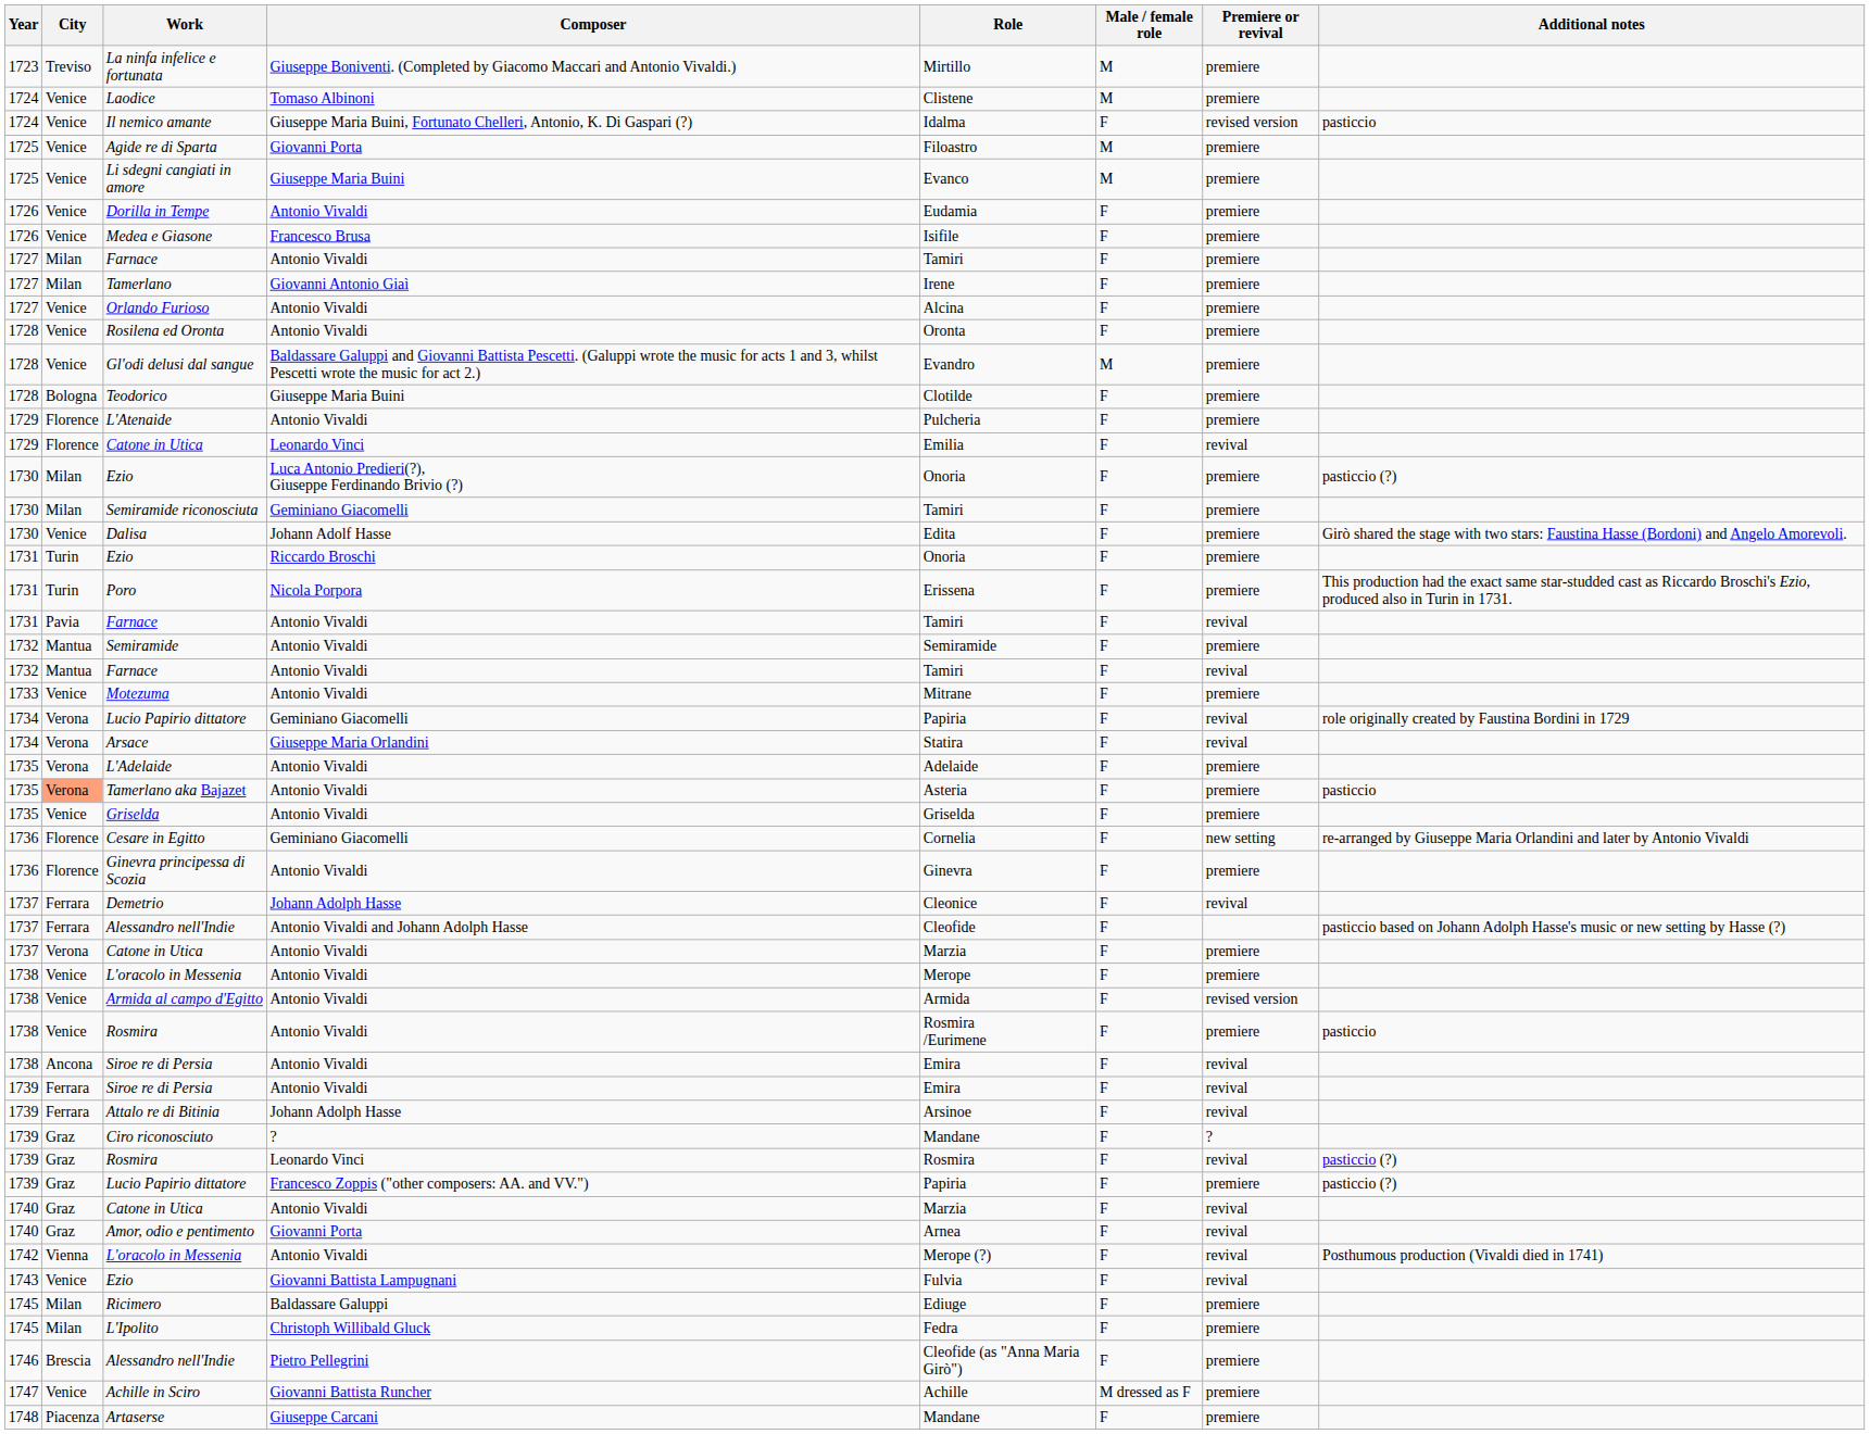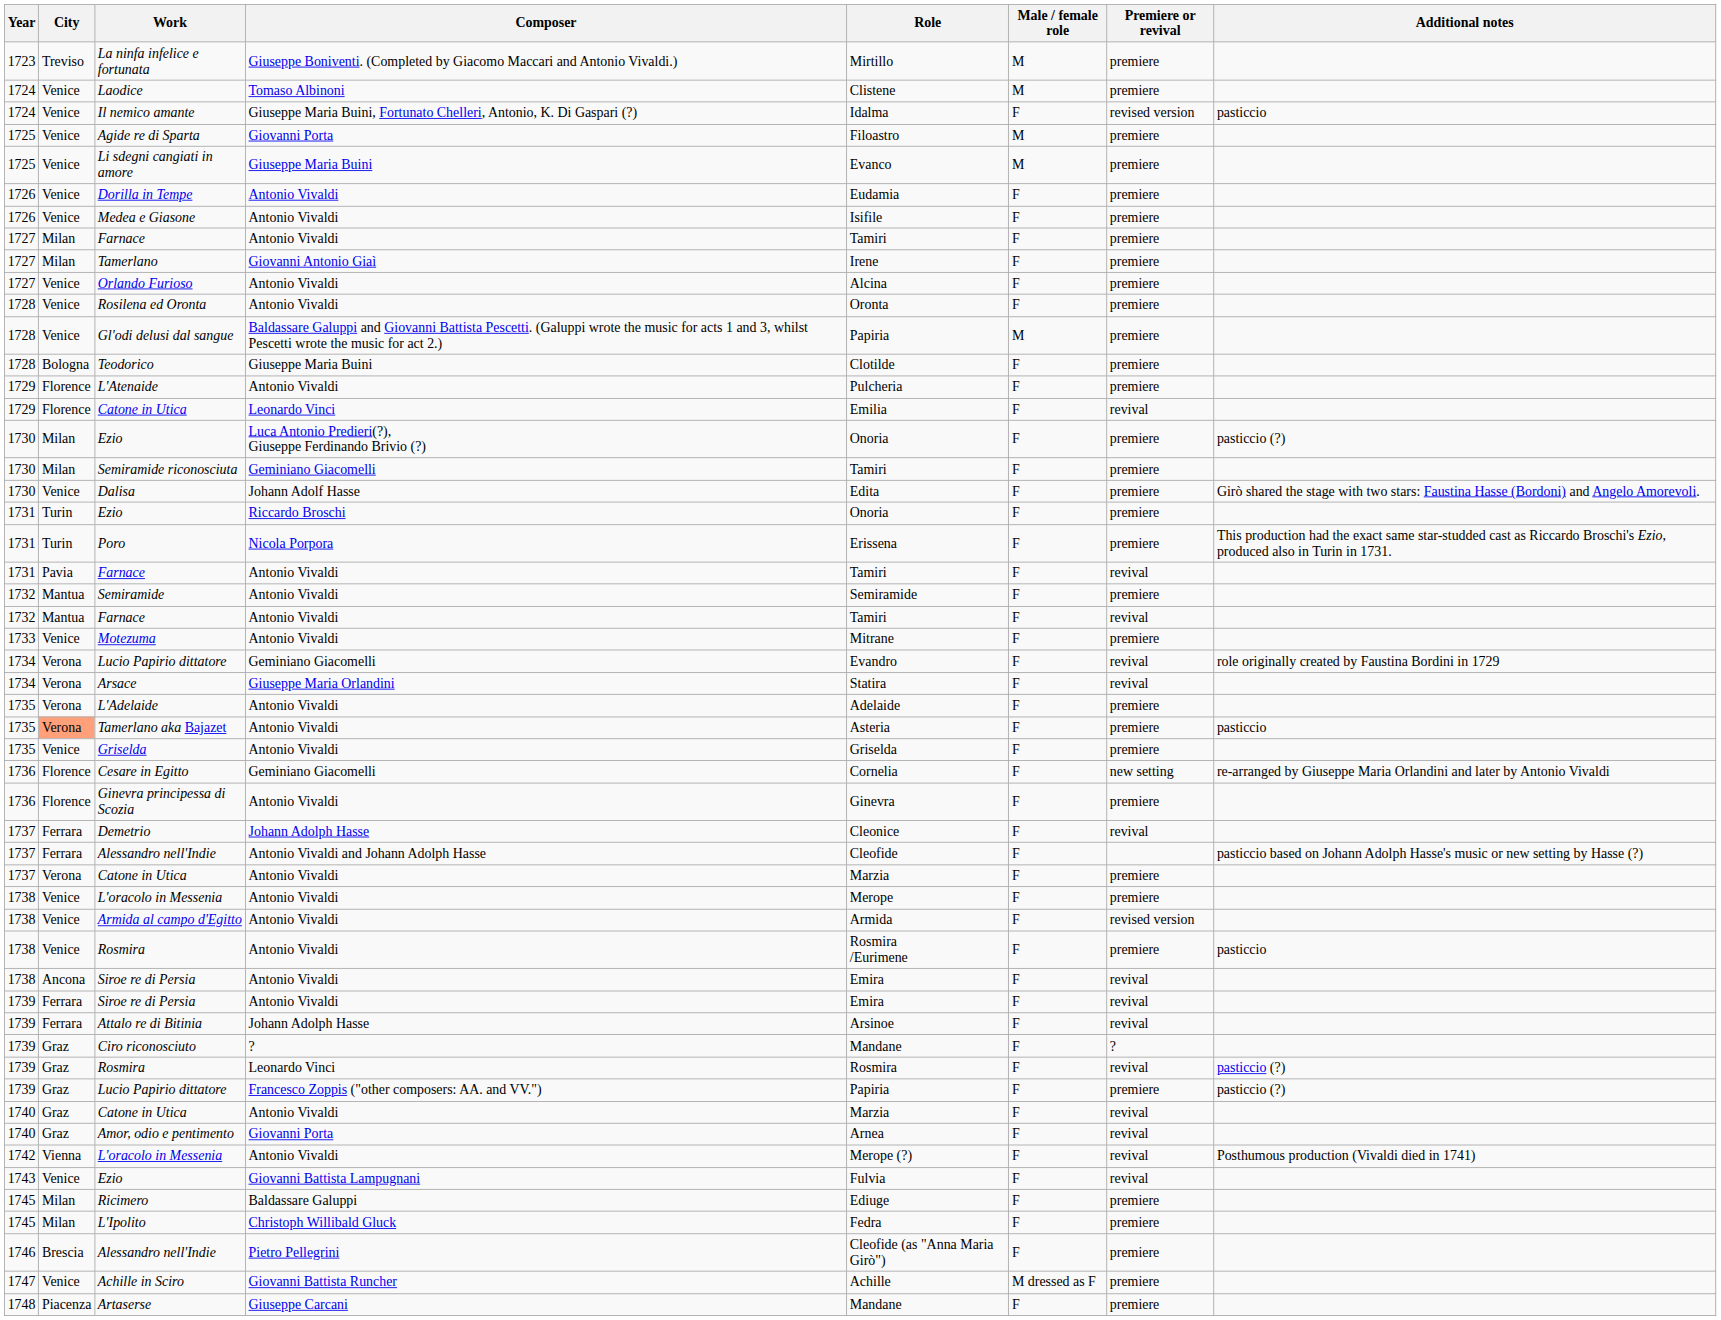Medea e Giasone | Composer: Francesco Brusa -> Antonio Vivaldi
Gl'odi delusi dal sangue | Role: Evandro -> Papiria
1734 / Lucio Papirio dittatore | Role: Papiria -> Evandro
